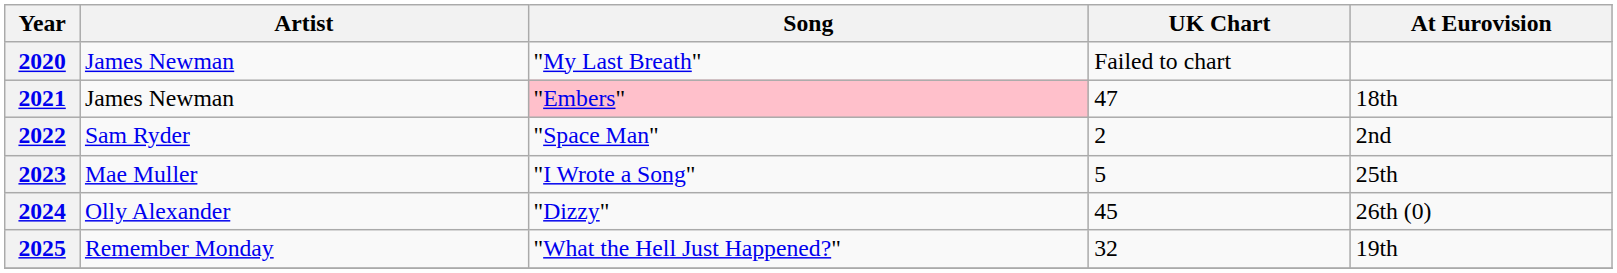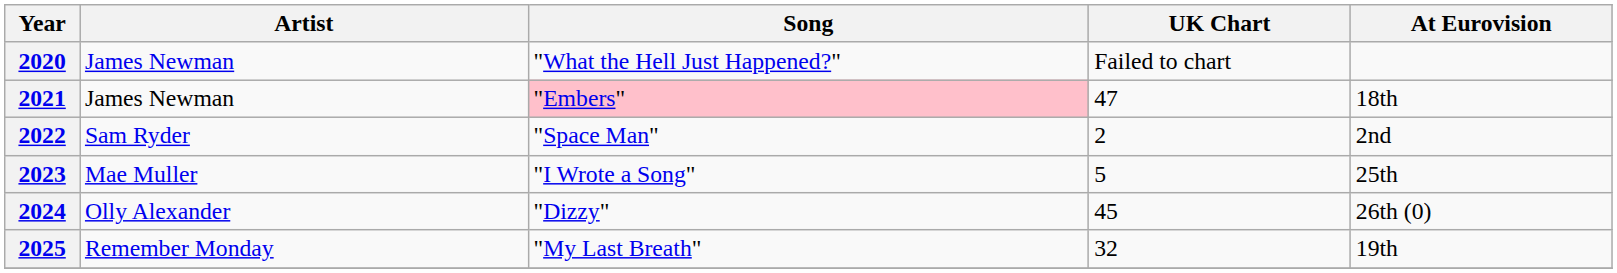2020 | Song: "My Last Breath" -> "What the Hell Just Happened?"
2025 | Song: "What the Hell Just Happened?" -> "My Last Breath"
